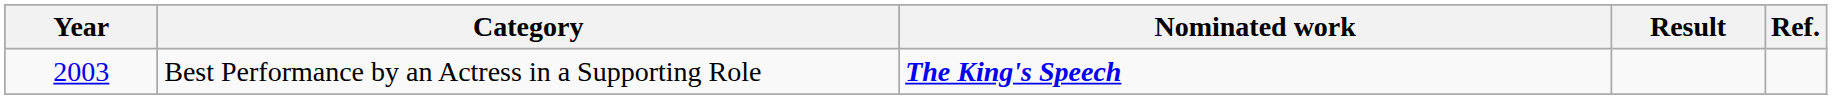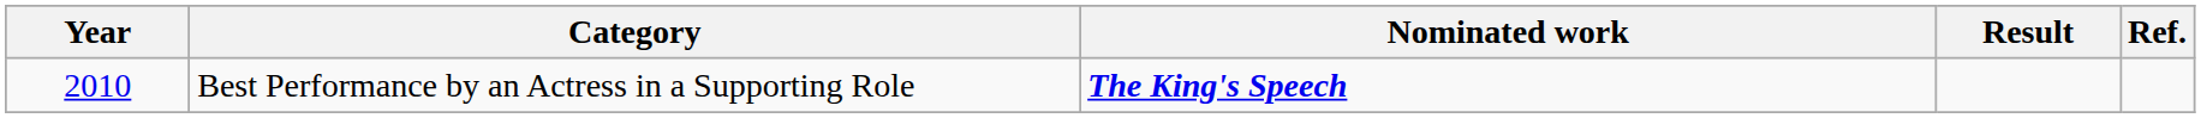Best Performance by an Actress in a Supporting Role | Year: 2003 -> 2010
